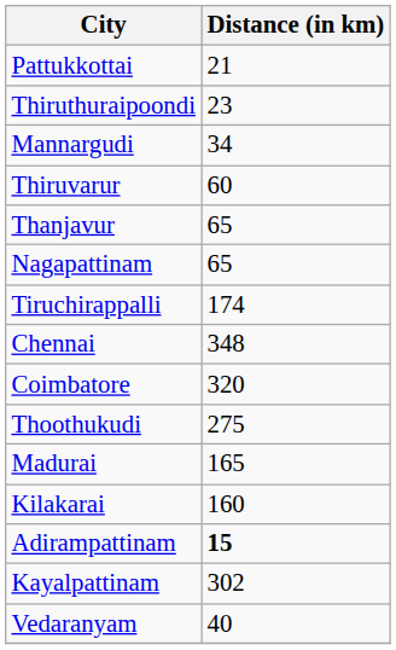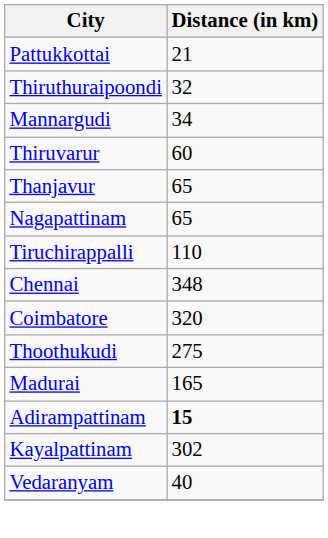Thiruthuraipoondi | Distance (in km): 23 -> 32
Tiruchirappalli | Distance (in km): 174 -> 110
- row: Kilakarai | 160
